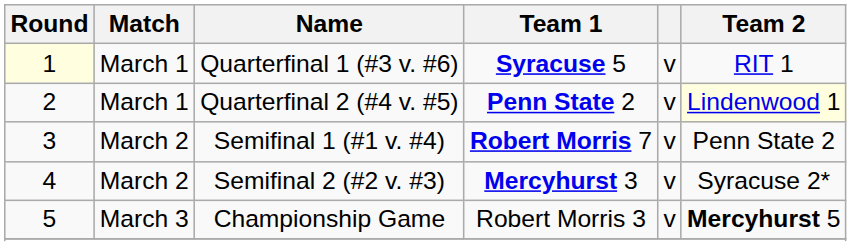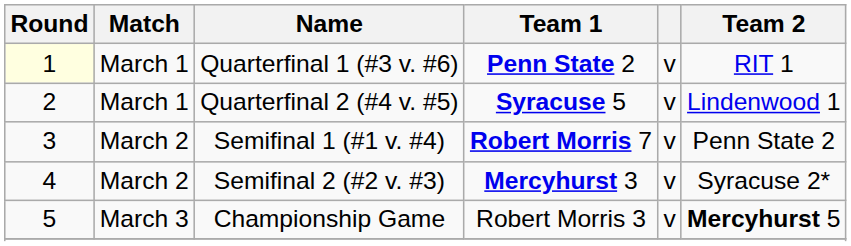Quarterfinal 1 (#3 v. #6) | Team 1: Syracuse 5 -> Penn State 2
Quarterfinal 2 (#4 v. #5) | Team 1: Penn State 2 -> Syracuse 5
Quarterfinal 2 (#4 v. #5) | Team 2: lightyellow background -> no background
